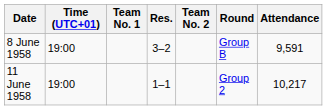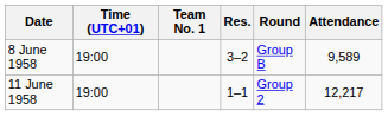- column: Team No. 2
8 June 1958 | Attendance: 9,591 -> 9,589
11 June 1958 | Attendance: 10,217 -> 12,217
